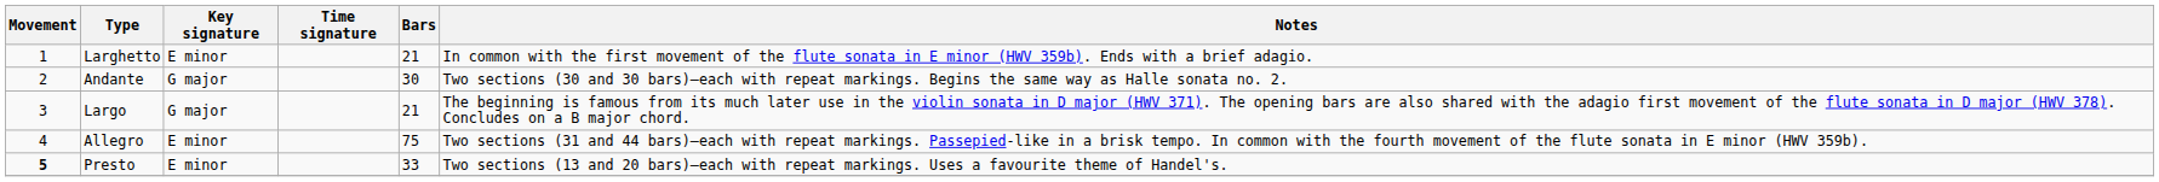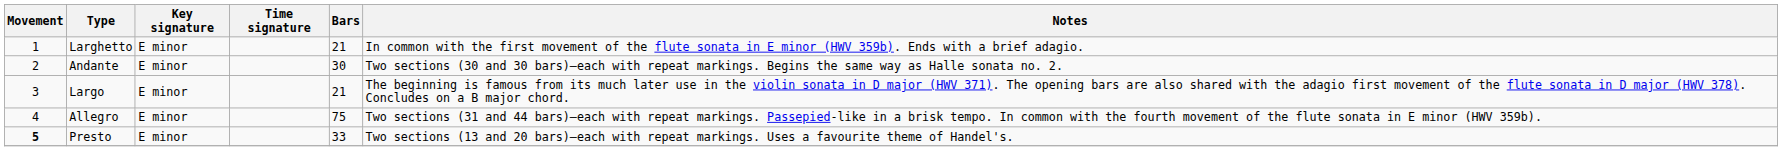Andante | Key signature: G major -> E minor
Largo | Key signature: G major -> E minor
